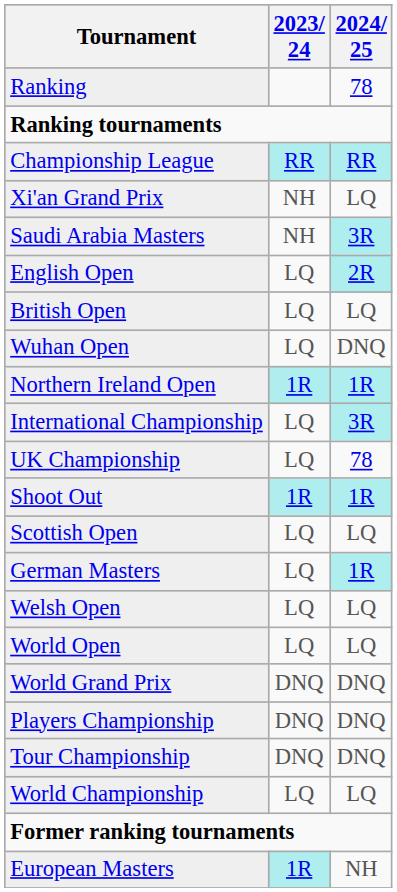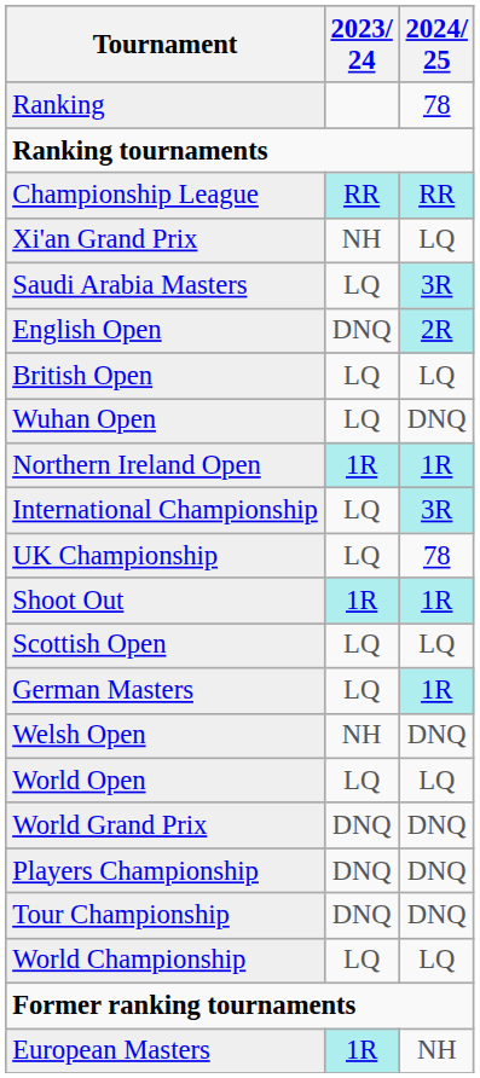Saudi Arabia Masters | 2023/ 24: NH -> LQ
English Open | 2023/ 24: LQ -> DNQ
Welsh Open | 2023/ 24: LQ -> NH
Welsh Open | 2024/ 25: LQ -> DNQ
